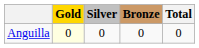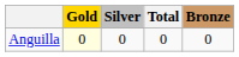columns swapped: Bronze <-> Total
